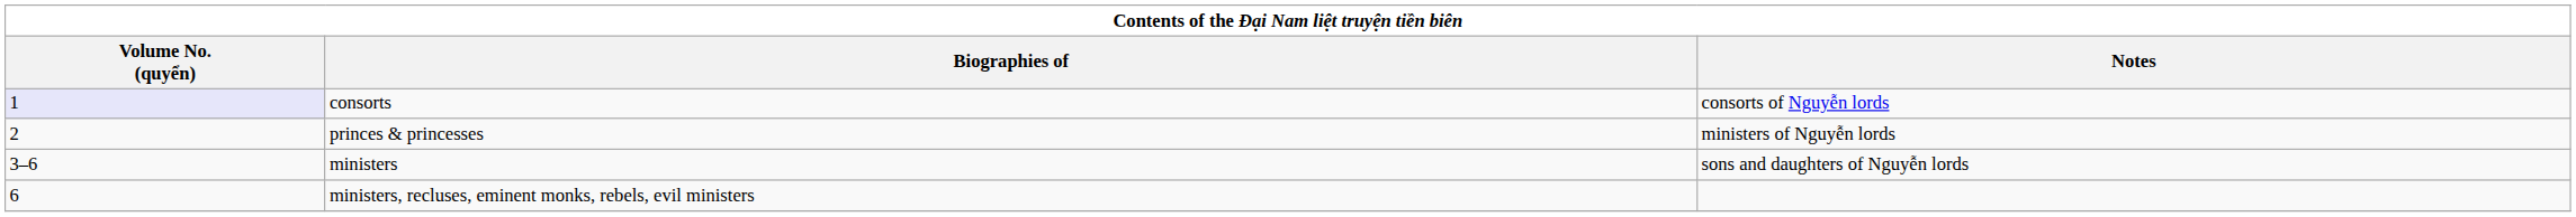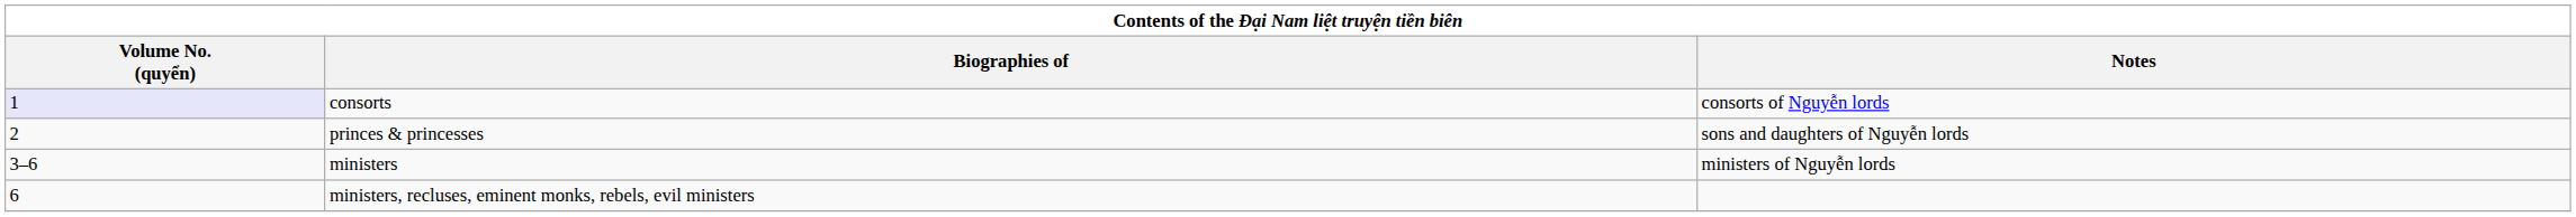princes & princesses | Notes: ministers of Nguyễn lords -> sons and daughters of Nguyễn lords
ministers | Notes: sons and daughters of Nguyễn lords -> ministers of Nguyễn lords
